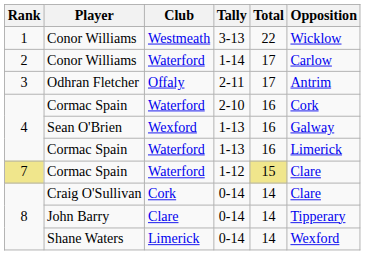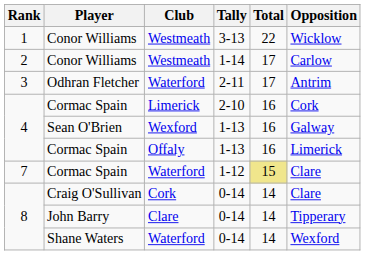Conor Williams / 1-14 | Club: Waterford -> Westmeath
Odhran Fletcher | Club: Offaly -> Waterford
Cormac Spain / 2-10 | Club: Waterford -> Limerick
Cormac Spain / 1-13 | Club: Waterford -> Offaly
Cormac Spain / 1-12 | Rank: khaki background -> no background
Shane Waters | Club: Limerick -> Waterford
